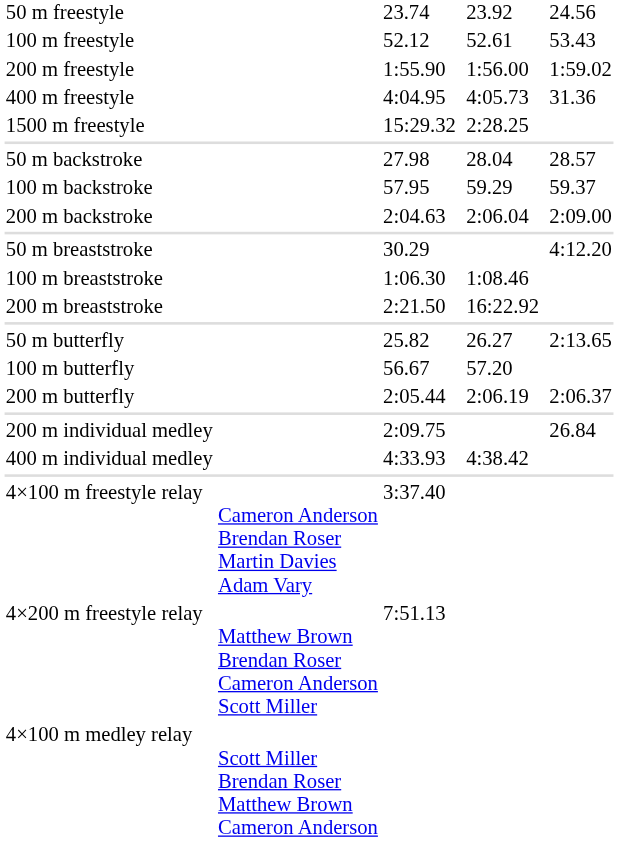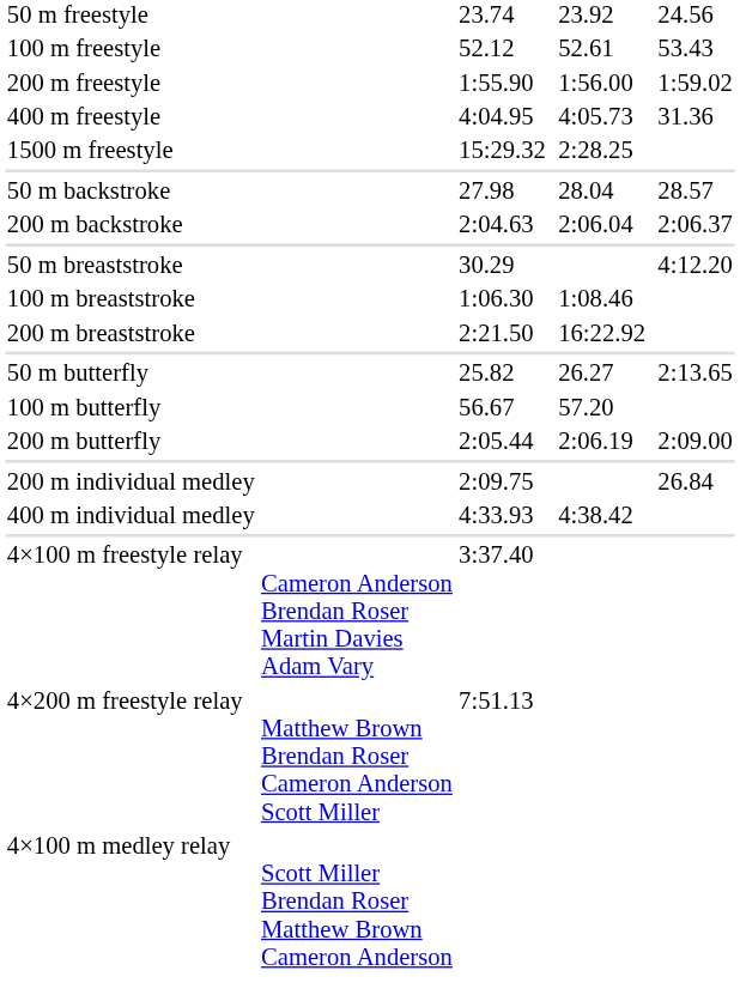- row: 100 m backstroke | 57.95 | 59.29 | 59.37
200 m backstroke | column 7: 2:09.00 -> 2:06.37
200 m butterfly | column 7: 2:06.37 -> 2:09.00
